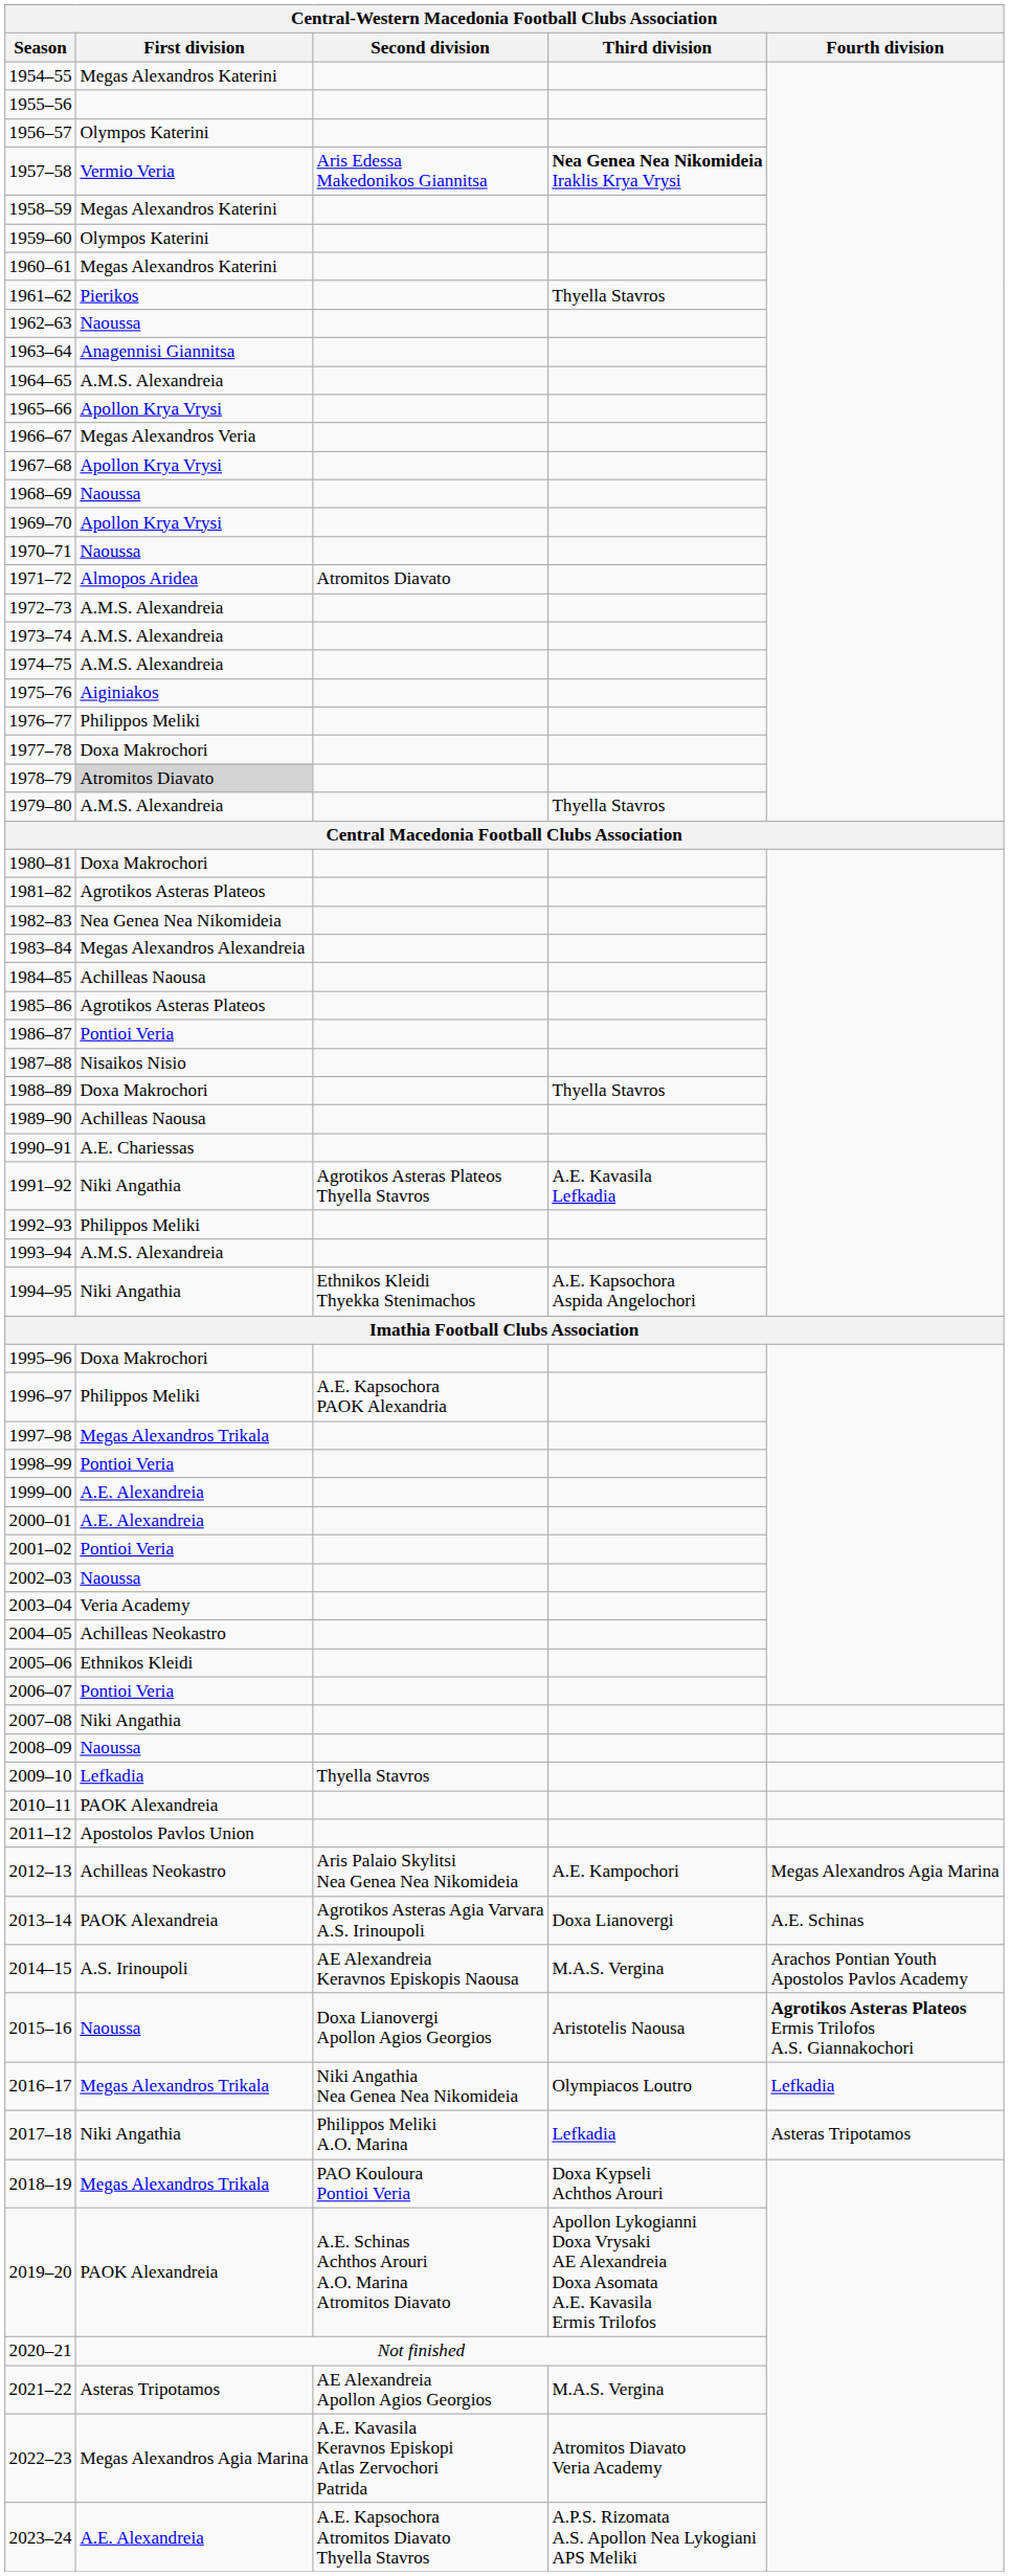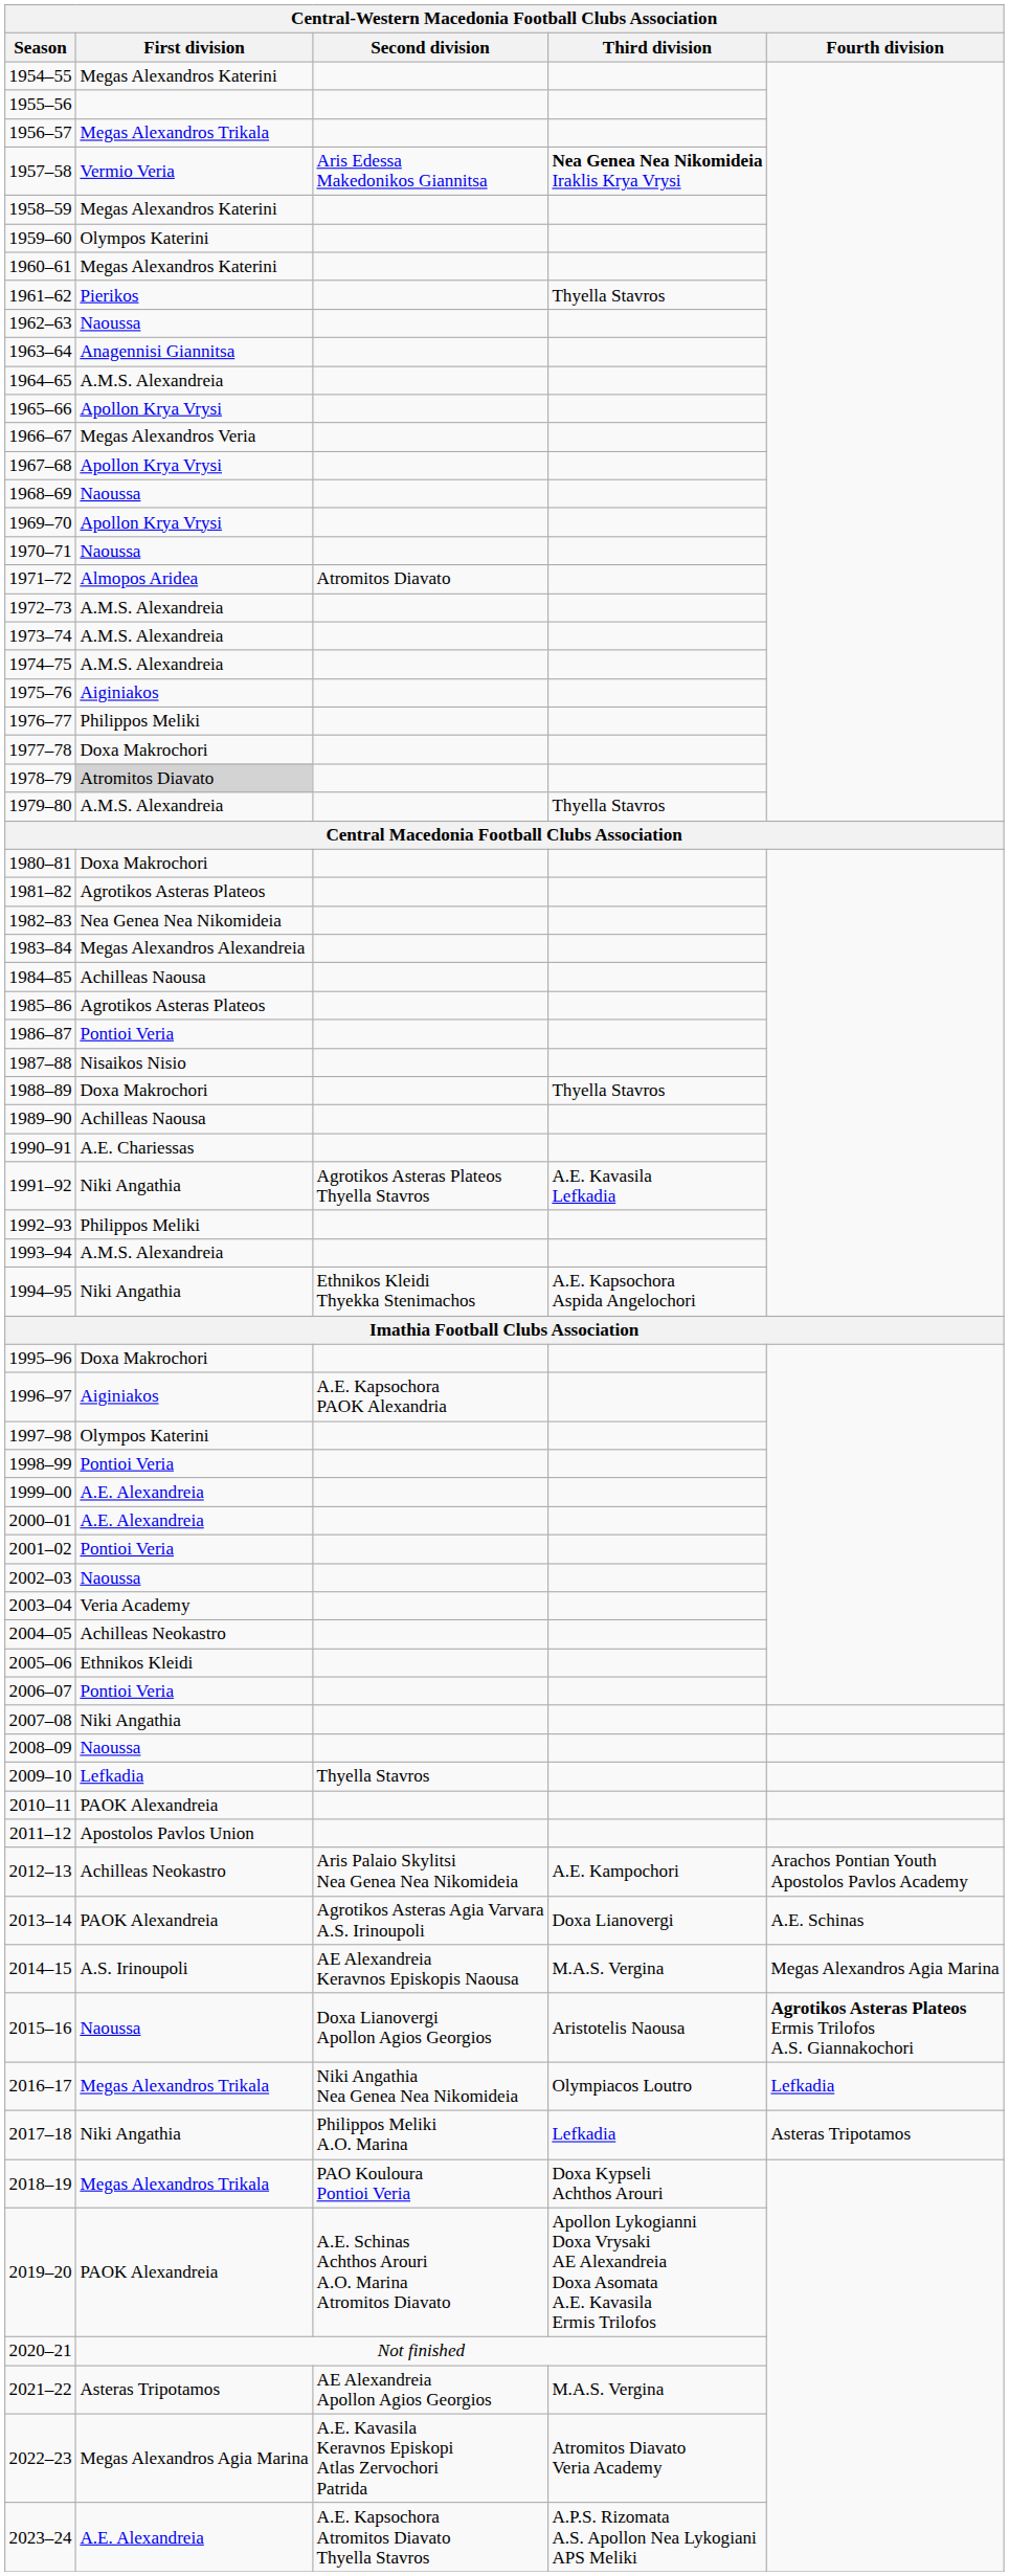1956–57 | First division: Olympos Katerini -> Megas Alexandros Trikala
1996–97 | First division: Philippos Meliki -> Aiginiakos
1997–98 | First division: Megas Alexandros Trikala -> Olympos Katerini
2012–13 | Fourth division: Megas Alexandros Agia Marina -> Arachos Pontian Youth Apostolos Pavlos Academy
2014–15 | Fourth division: Arachos Pontian Youth Apostolos Pavlos Academy -> Megas Alexandros Agia Marina
